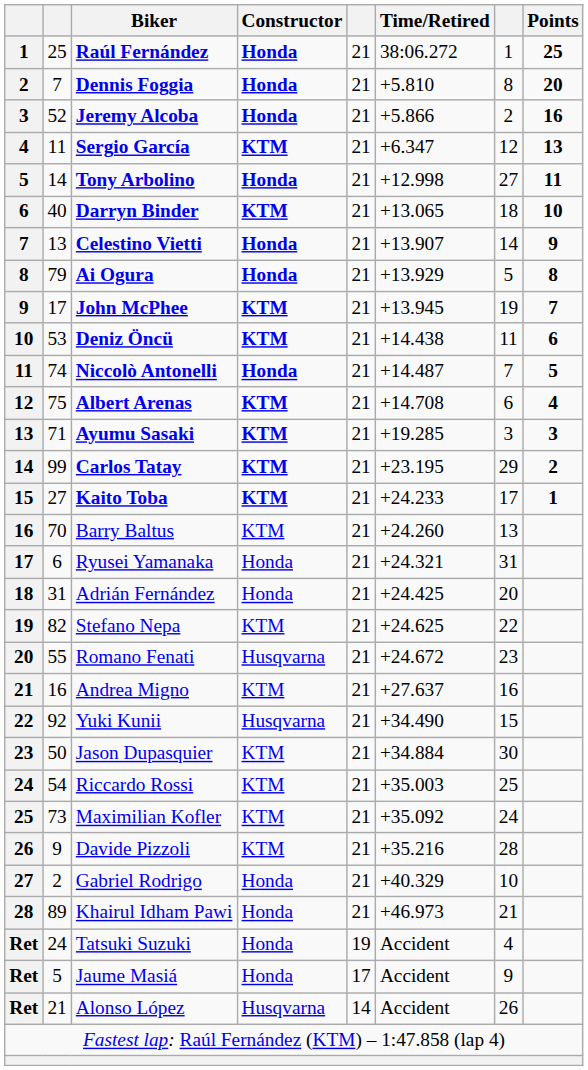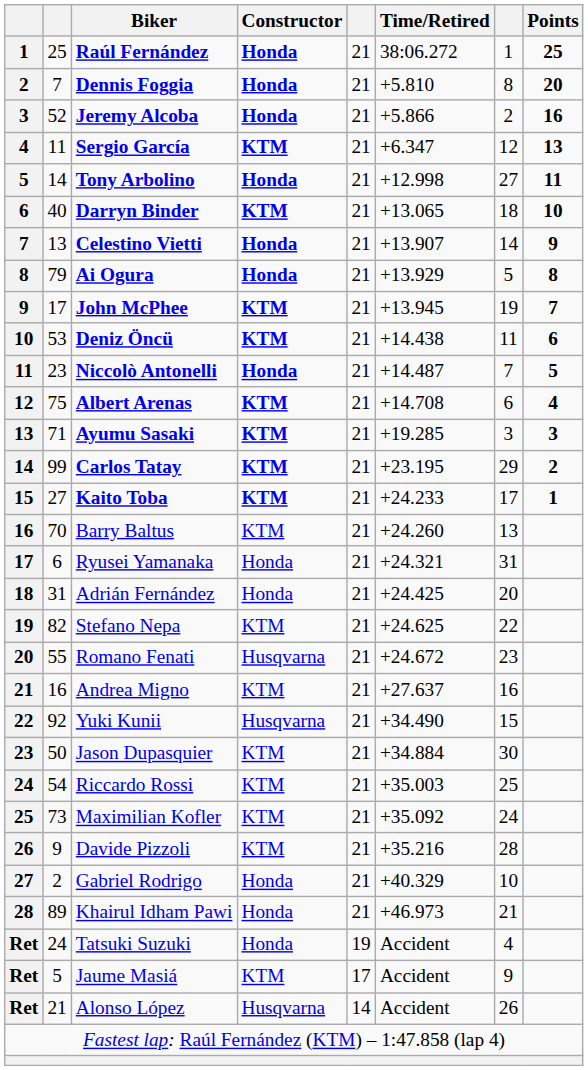Niccolò Antonelli | column 2: 74 -> 23
Jaume Masiá | Constructor: Honda -> KTM
